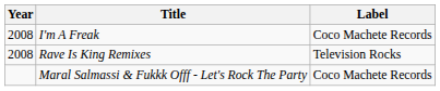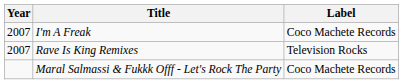I'm A Freak | Year: 2008 -> 2007
Rave Is King Remixes | Year: 2008 -> 2007
